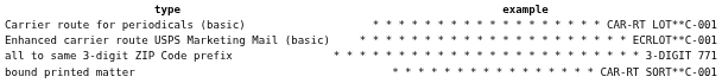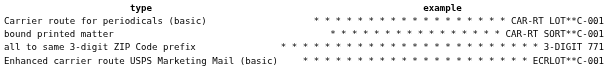rows swapped: Enhanced carrier route USPS Marketing Mail (basic) <-> bound printed matter
